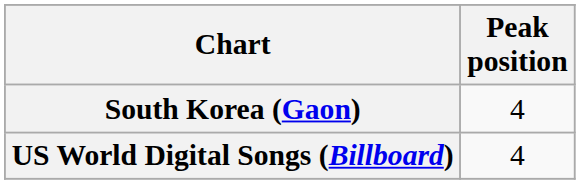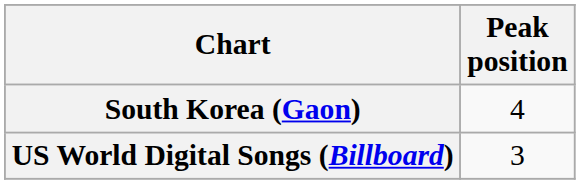US World Digital Songs (Billboard) | Peak position: 4 -> 3
